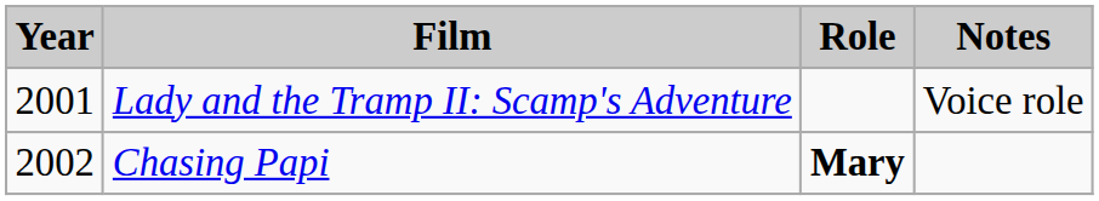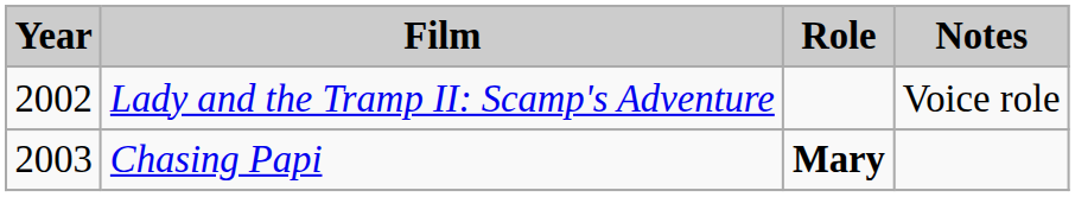Lady and the Tramp II: Scamp's Adventure | Year: 2001 -> 2002
Chasing Papi | Year: 2002 -> 2003
